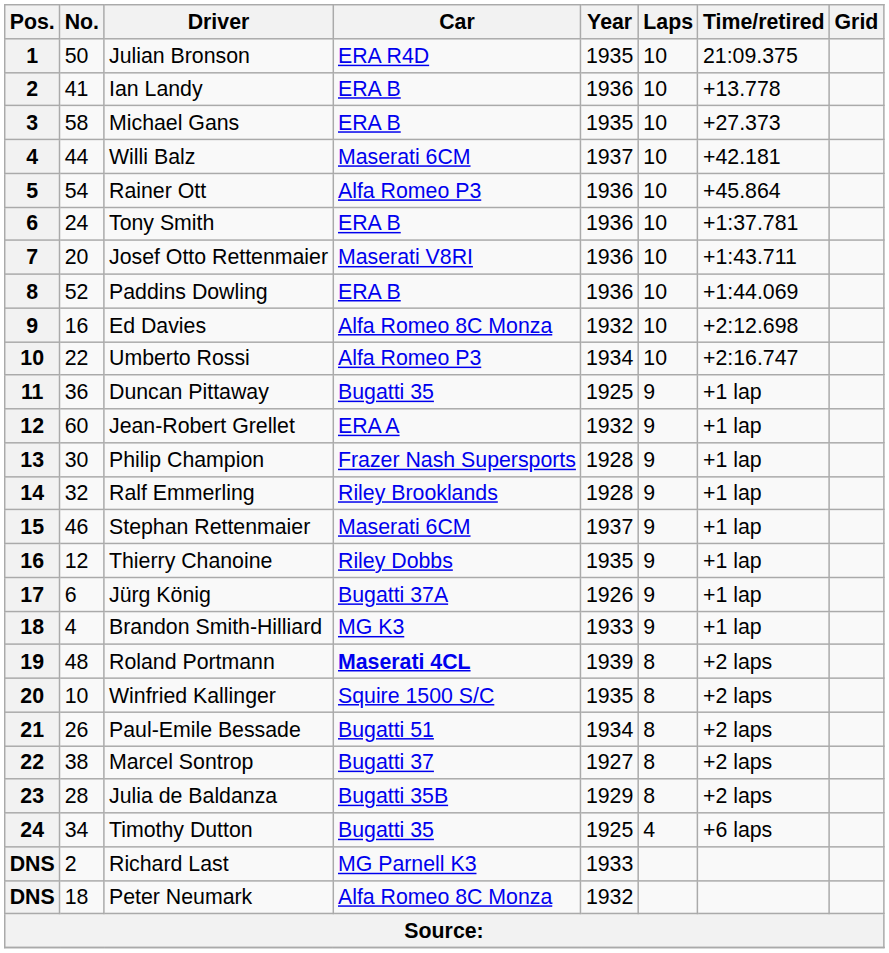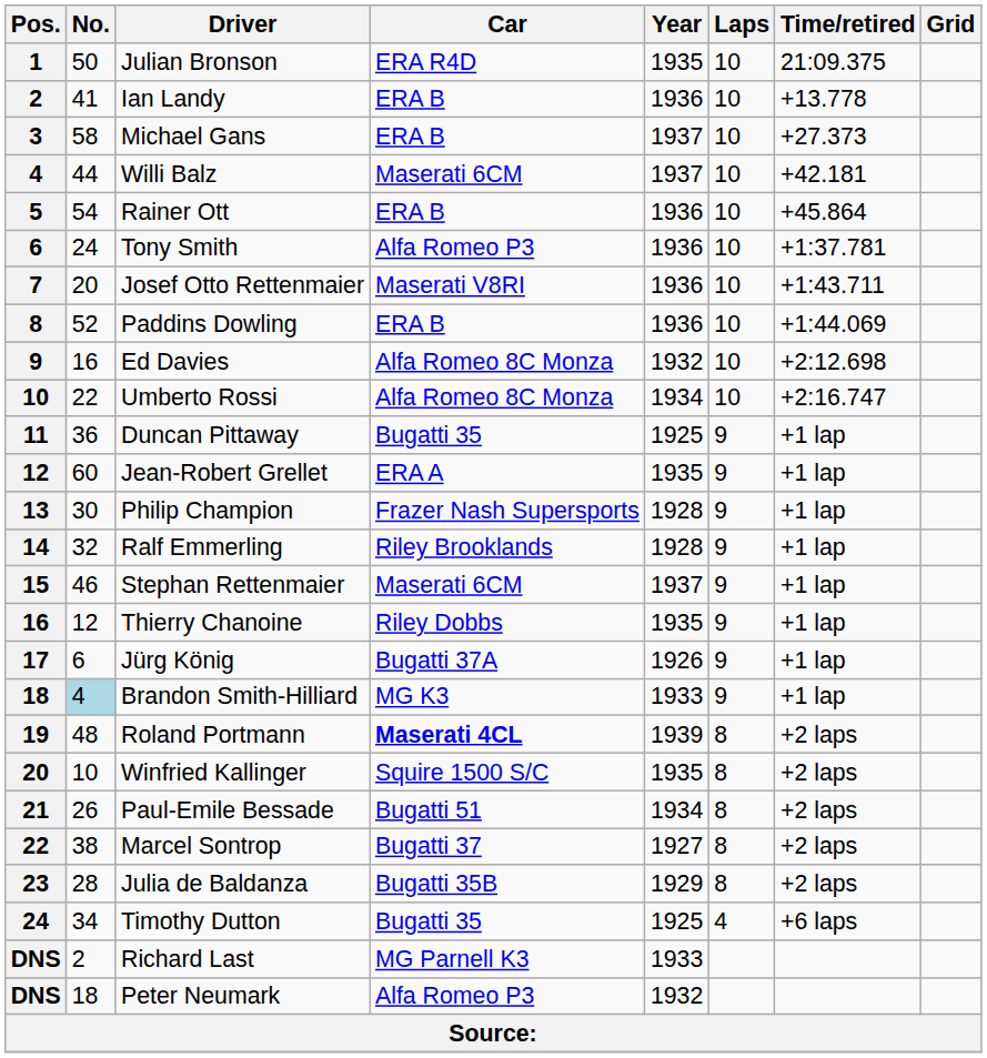Michael Gans | Year: 1935 -> 1937
Rainer Ott | Car: Alfa Romeo P3 -> ERA B
Tony Smith | Car: ERA B -> Alfa Romeo P3
Umberto Rossi | Car: Alfa Romeo P3 -> Alfa Romeo 8C Monza
Jean-Robert Grellet | Year: 1932 -> 1935
Brandon Smith-Hilliard | No.: no background -> lightblue background
Peter Neumark | Car: Alfa Romeo 8C Monza -> Alfa Romeo P3
